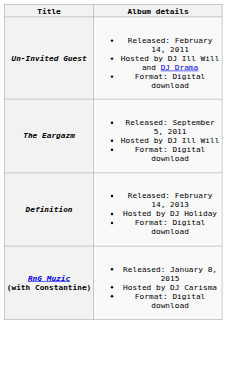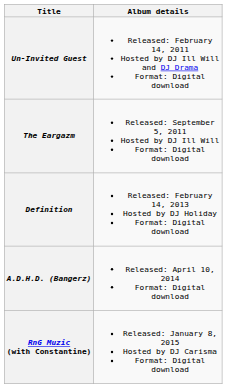+ row: A.D.H.D. (Bangerz) | Released: April 10, 2014 Format: Digital download
